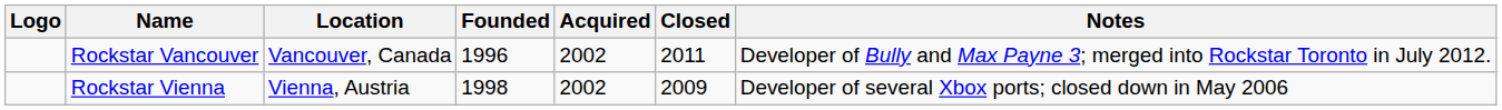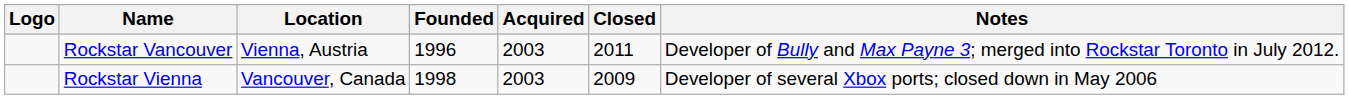Rockstar Vancouver | Location: Vancouver, Canada -> Vienna, Austria
Rockstar Vancouver | Acquired: 2002 -> 2003
Rockstar Vienna | Location: Vienna, Austria -> Vancouver, Canada
Rockstar Vienna | Acquired: 2002 -> 2003
